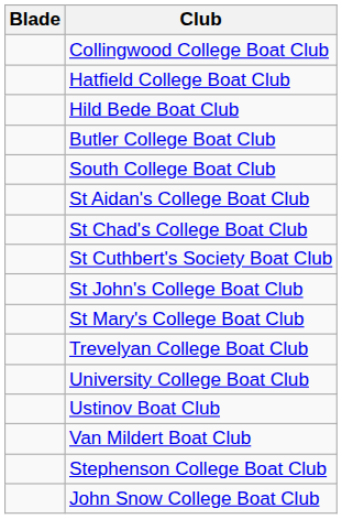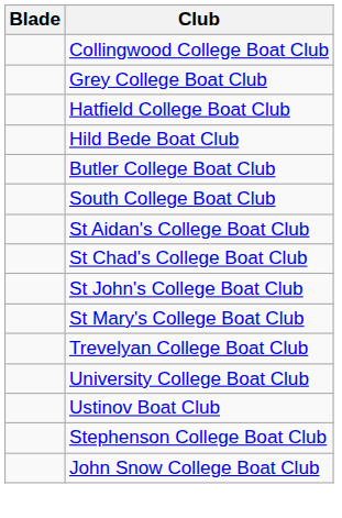+ row: Grey College Boat Club
- row: St Cuthbert's Society Boat Club
- row: Van Mildert Boat Club
